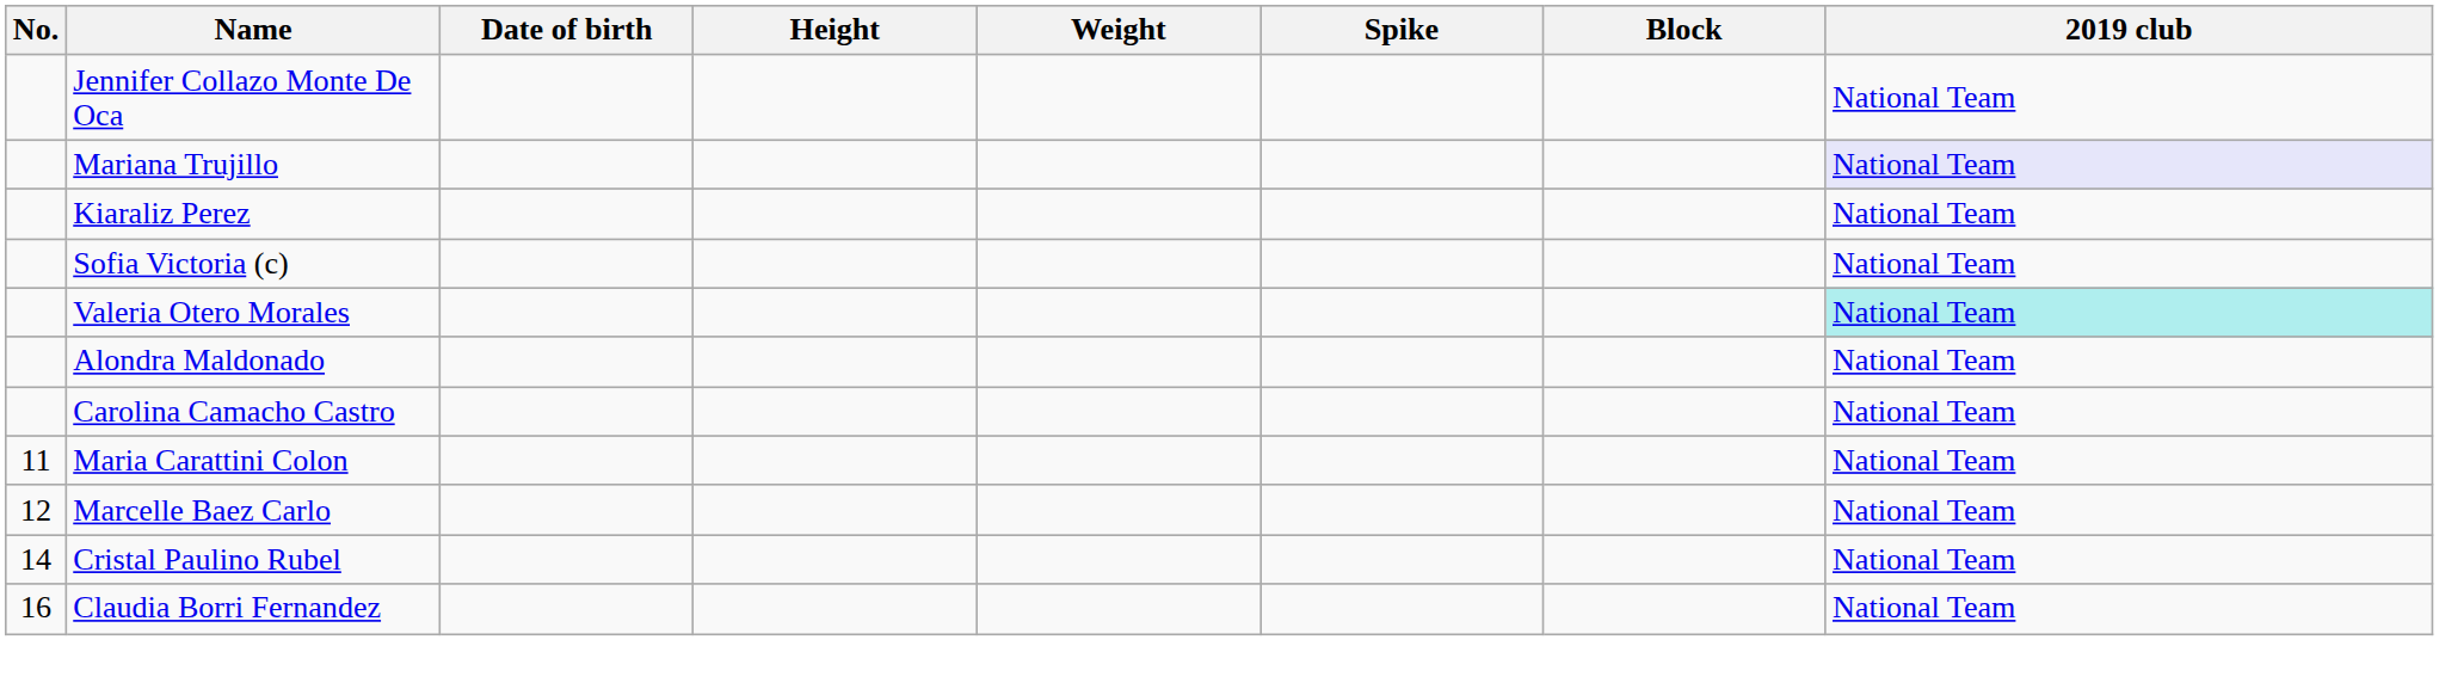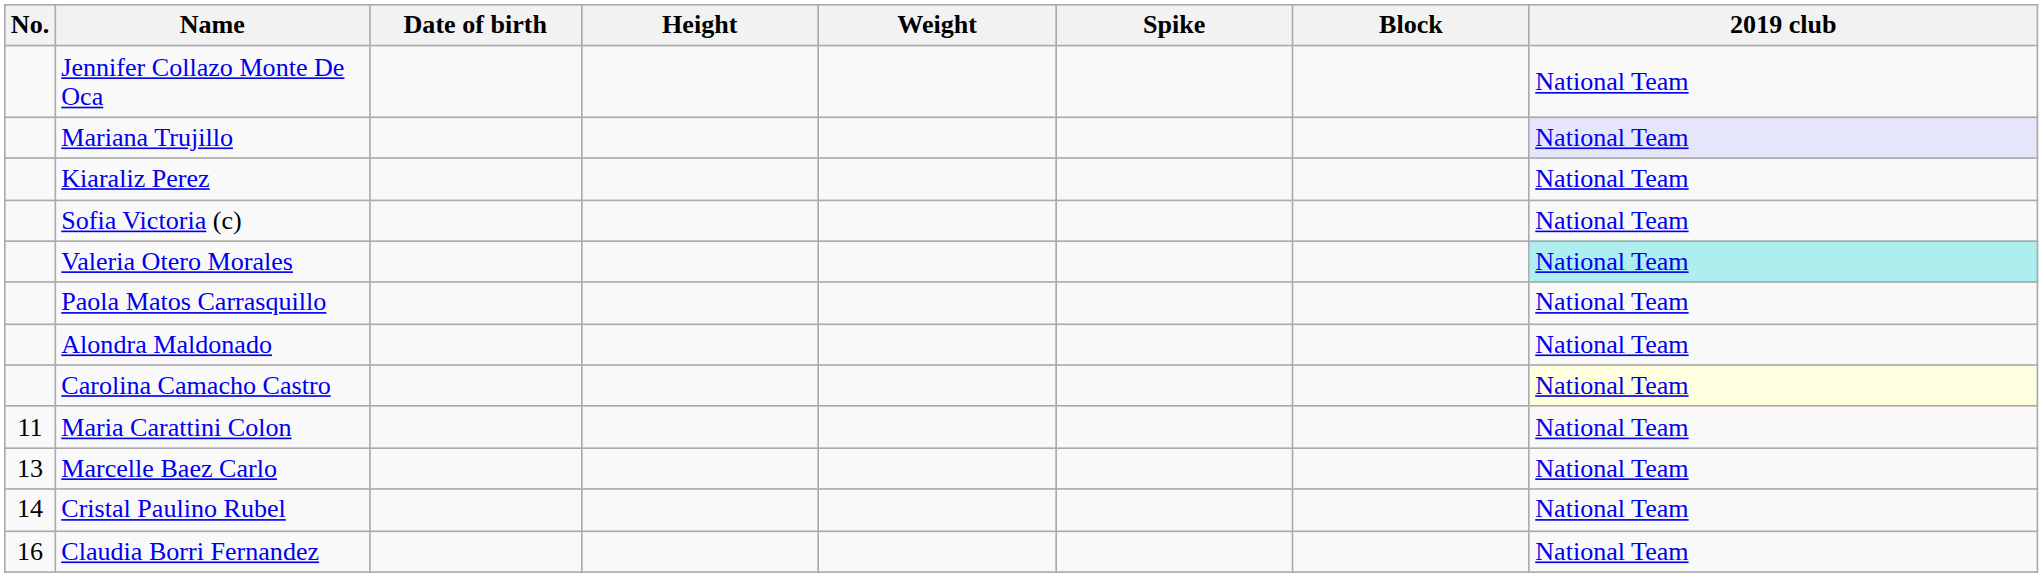+ row: Paola Matos Carrasquillo | National Team
Carolina Camacho Castro | 2019 club: no background -> lightyellow background
Marcelle Baez Carlo | No.: 12 -> 13
